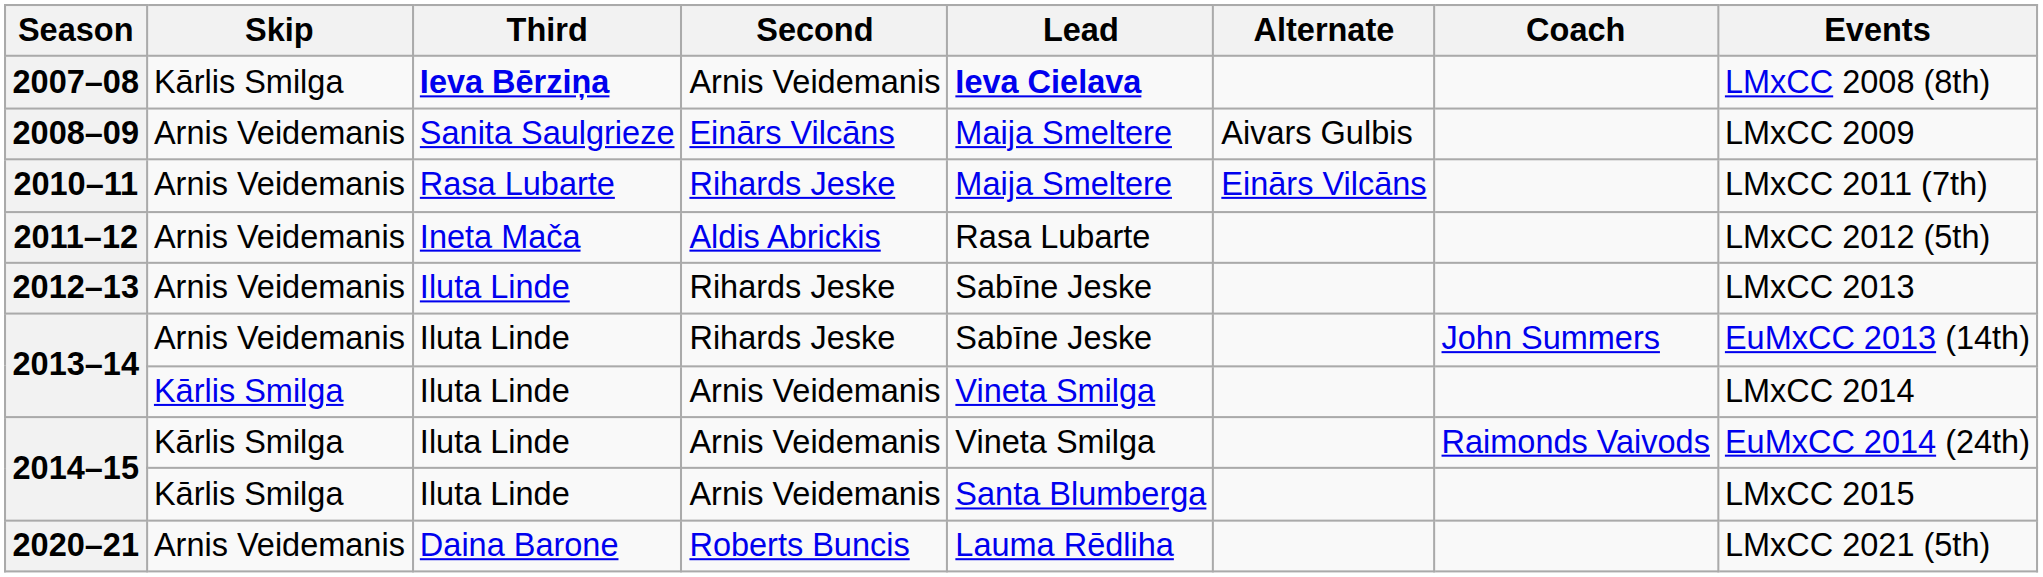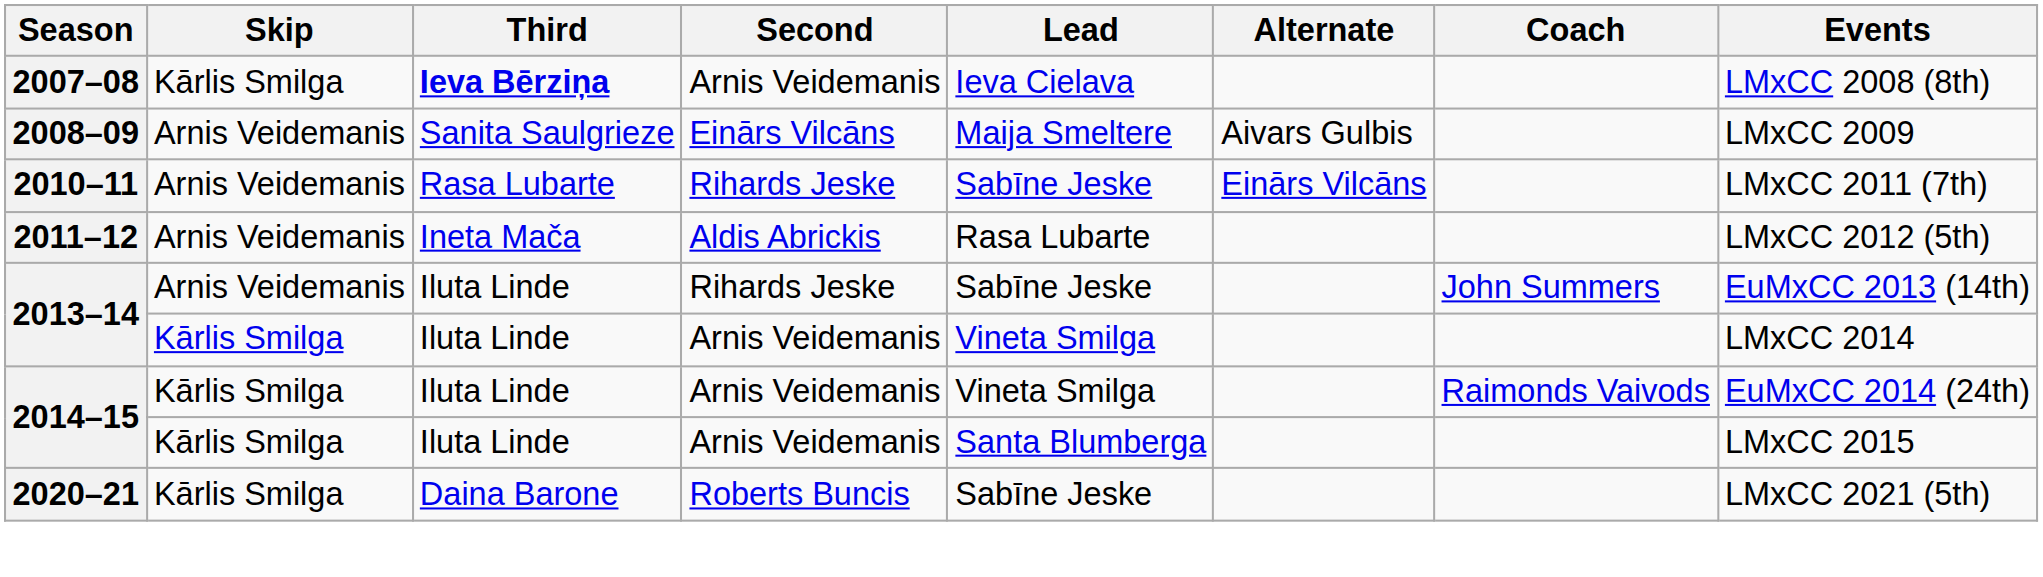2007–08 | Lead: bold -> normal
2010–11 | Lead: Maija Smeltere -> Sabīne Jeske
- row: 2012–13 | Arnis Veidemanis | Iluta Linde | Rihards Jeske | Sabīne Jeske | LMxCC 2013
2020–21 | Skip: Arnis Veidemanis -> Kārlis Smilga
2020–21 | Lead: Lauma Rēdliha -> Sabīne Jeske
